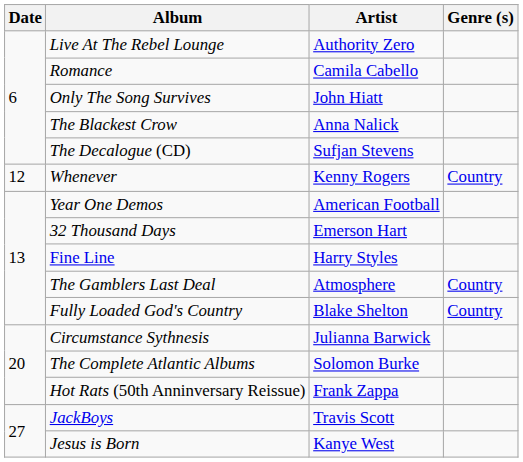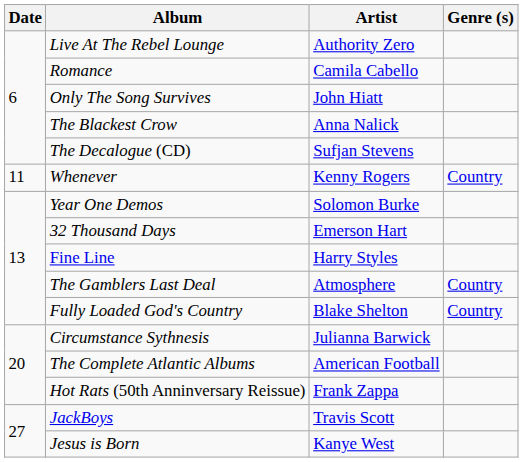Whenever | Date: 12 -> 11
Year One Demos | Artist: American Football -> Solomon Burke
The Complete Atlantic Albums | Artist: Solomon Burke -> American Football
